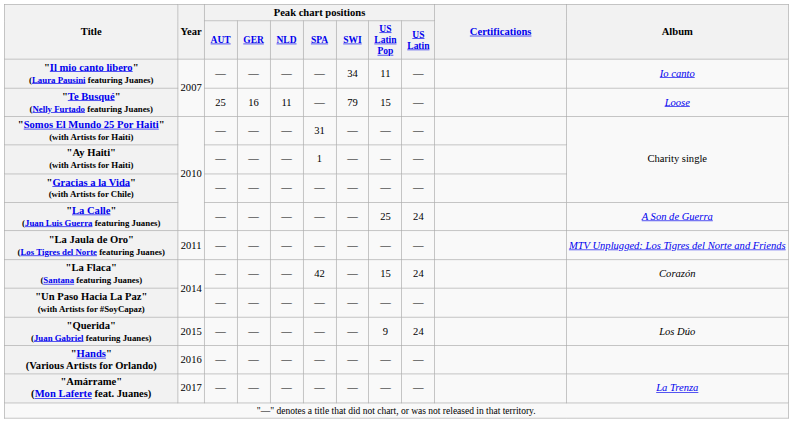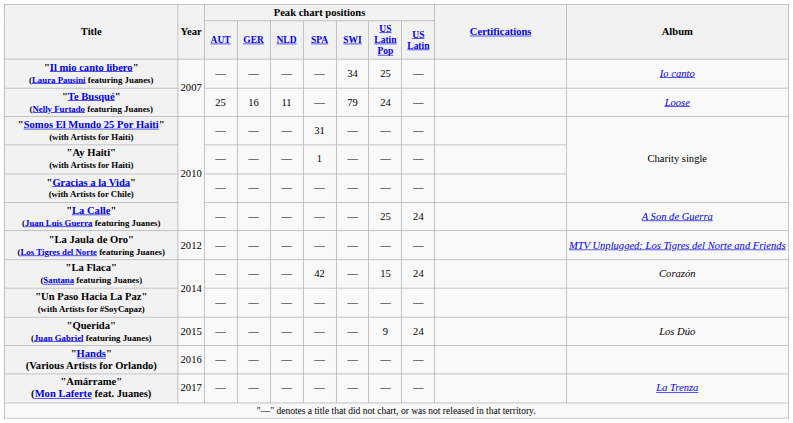"Il mio canto libero" (Laura Pausini featuring Juanes) | Peak chart positions / US Latin Pop: 11 -> 25
"Te Busqué" (Nelly Furtado featuring Juanes) | Peak chart positions / US Latin Pop: 15 -> 24
"La Jaula de Oro" (Los Tigres del Norte featuring Juanes) | Year: 2011 -> 2012
